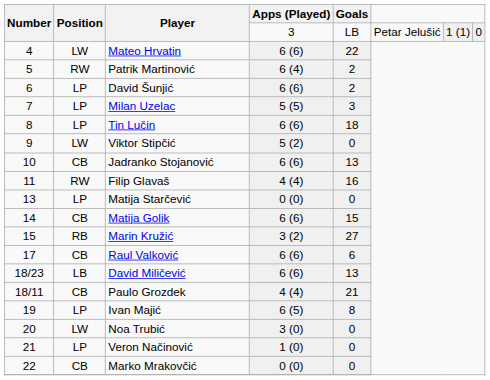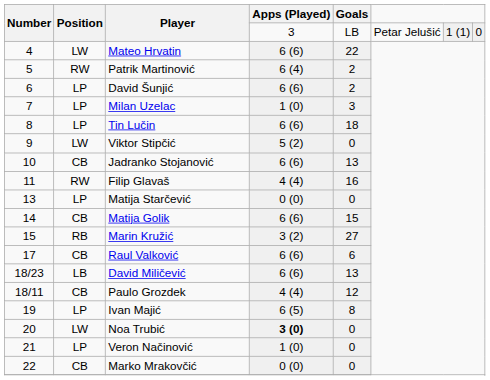Milan Uzelac | Apps (Played): 5 (5) -> 1 (0)
Paulo Grozdek | Goals: 21 -> 12
Noa Trubić | Apps (Played): normal -> bold
